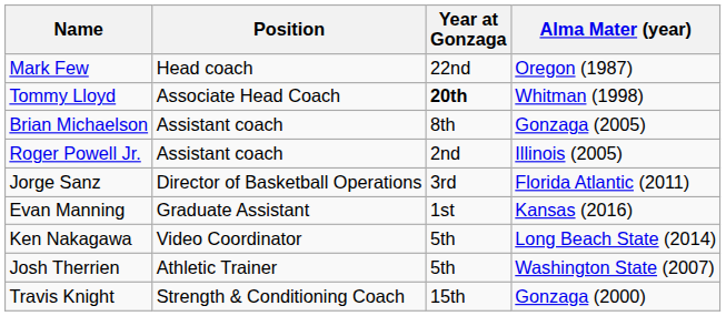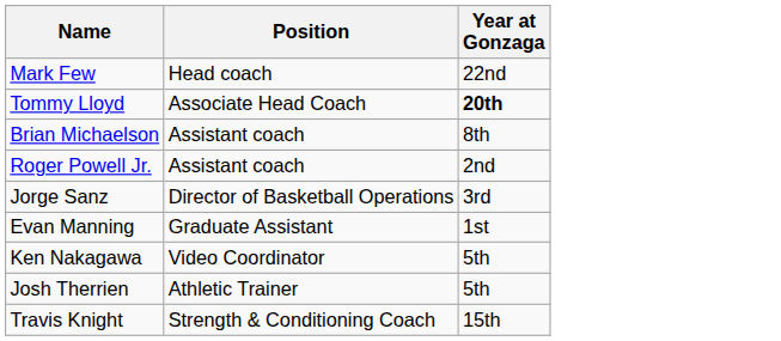- column: Alma Mater (year) | Oregon (1987) | Whitman (1998) | Gonzaga (2005) | Illinois (2005) | Florida Atlantic (2011) | Kansas (2016) | Long Beach State (2014) | Washington State (2007) | Gonzaga (2000)
